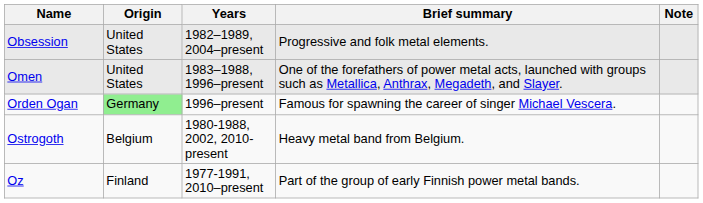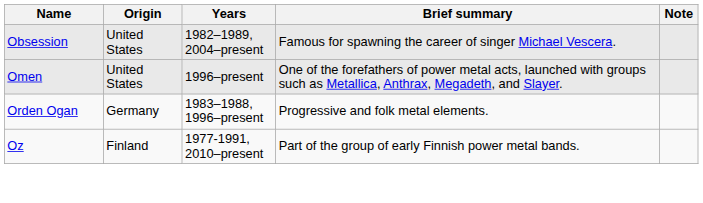Obsession | Brief summary: Progressive and folk metal elements. -> Famous for spawning the career of singer Michael Vescera.
Omen | Years: 1983–1988, 1996–present -> 1996–present
Orden Ogan | Origin: lightgreen background -> no background
Orden Ogan | Years: 1996–present -> 1983–1988, 1996–present
Orden Ogan | Brief summary: Famous for spawning the career of singer Michael Vescera. -> Progressive and folk metal elements.
- row: Ostrogoth | Belgium | 1980-1988, 2002, 2010-present | Heavy metal band from Belgium.
